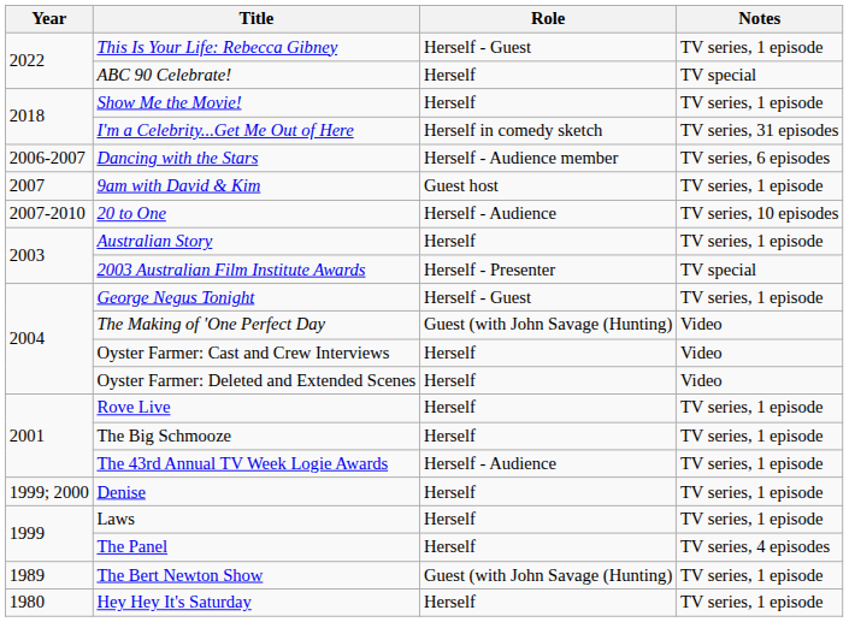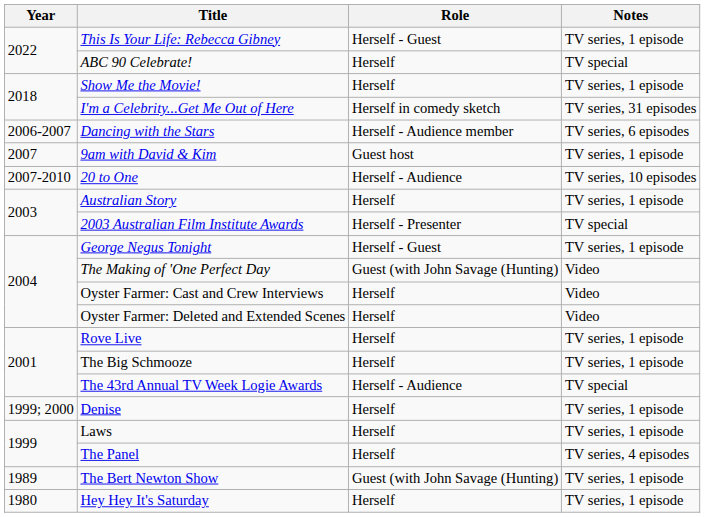The 43rd Annual TV Week Logie Awards | Notes: TV series, 1 episode -> TV special
